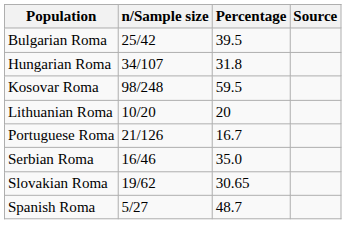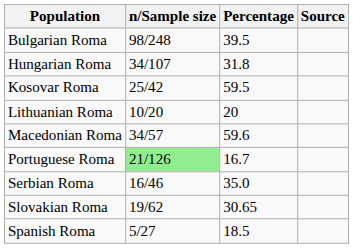Bulgarian Roma | n/Sample size: 25/42 -> 98/248
Kosovar Roma | n/Sample size: 98/248 -> 25/42
+ row: Macedonian Roma | 34/57 | 59.6
Portuguese Roma | n/Sample size: no background -> lightgreen background
Spanish Roma | Percentage: 48.7 -> 18.5
